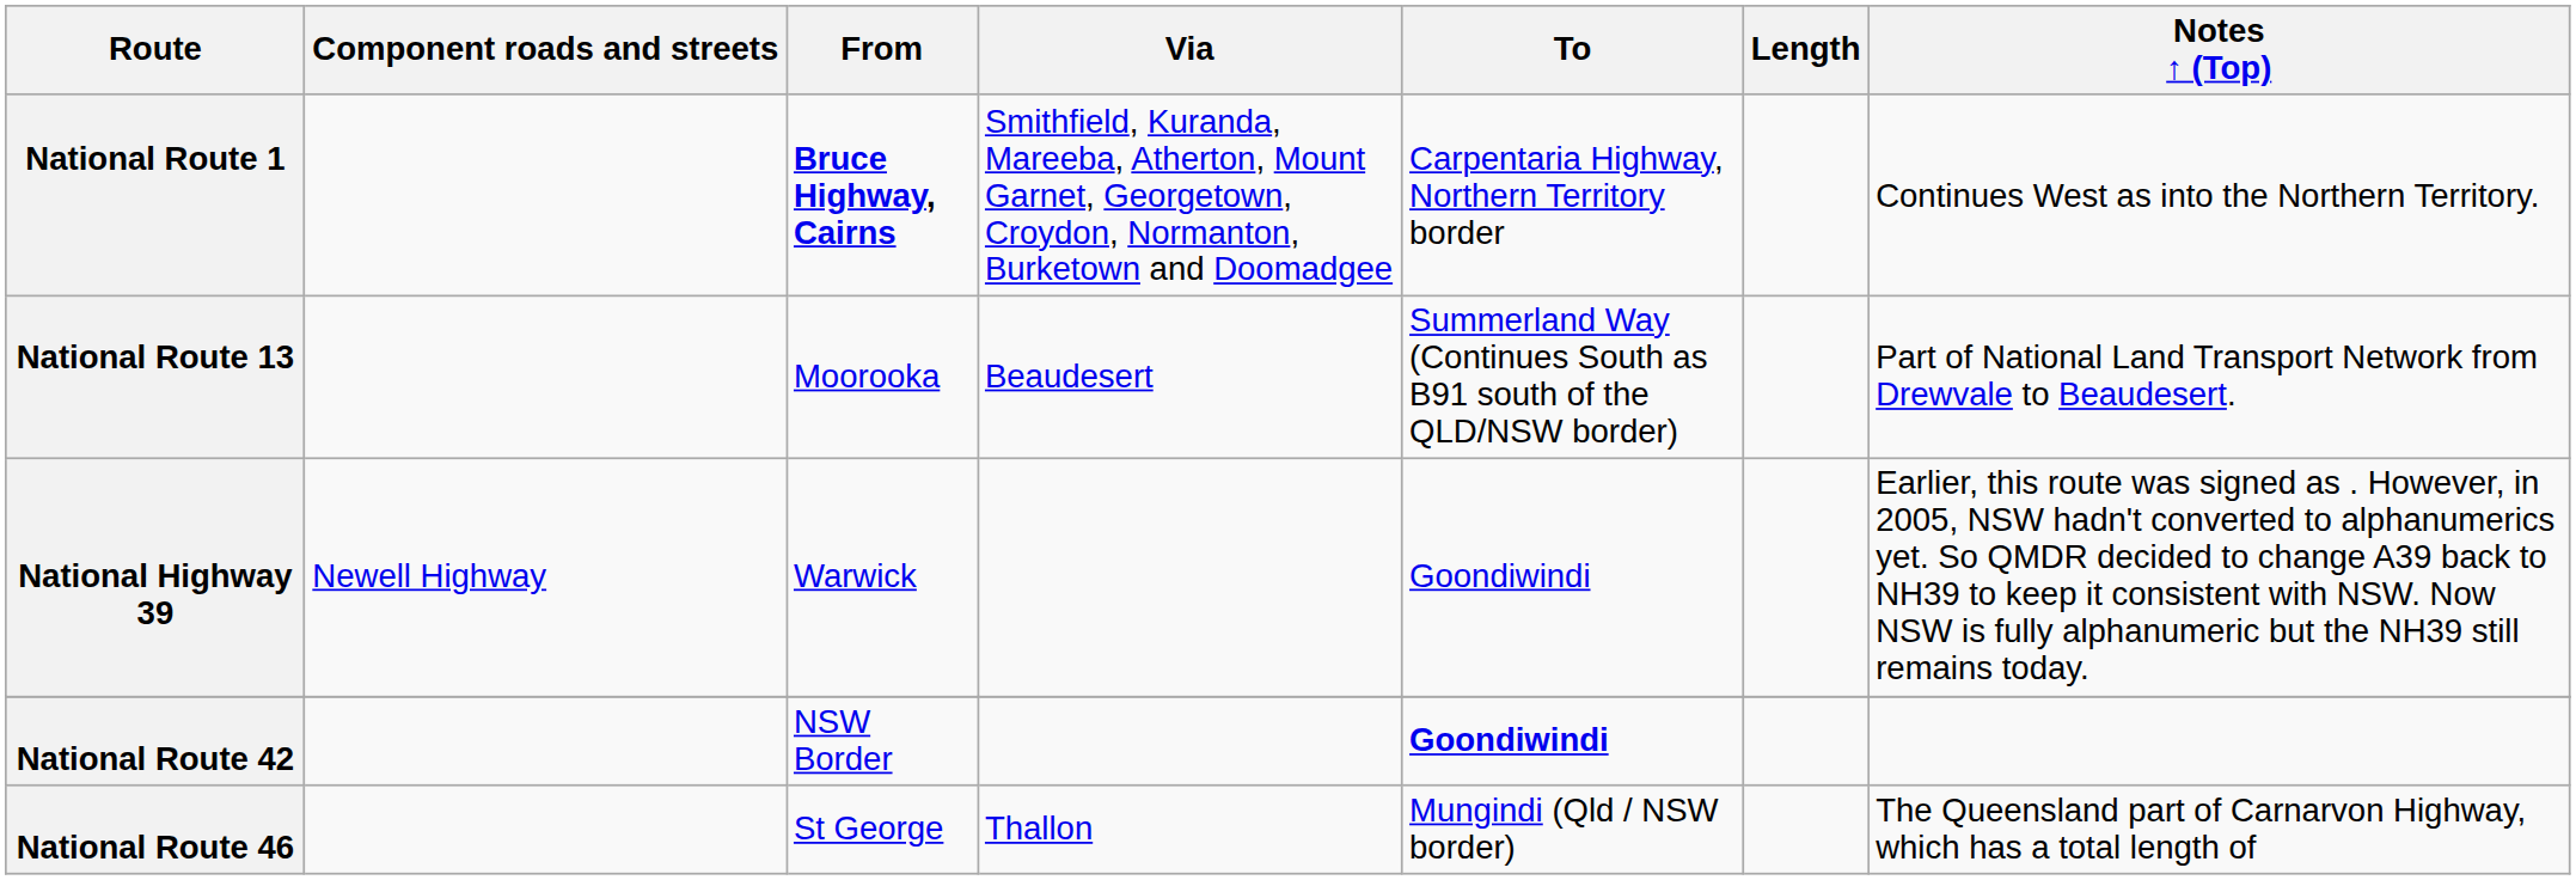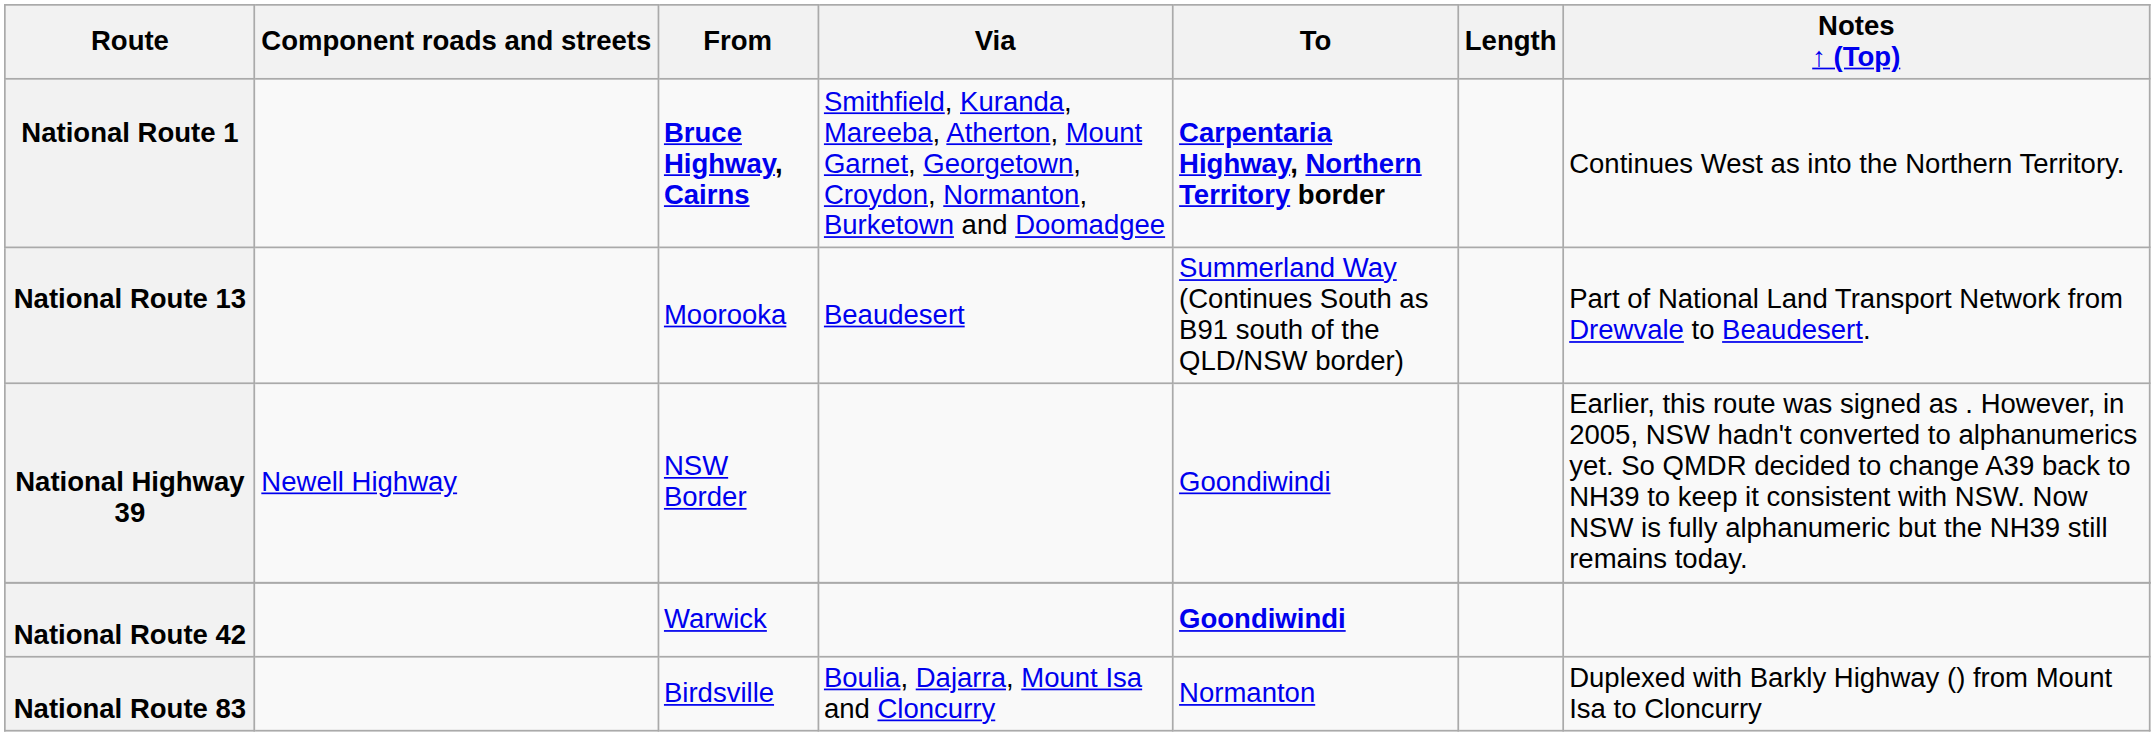National Route 1 | To: normal -> bold
National Highway 39 | From: Warwick -> NSW Border
National Route 42 | From: NSW Border -> Warwick
- row: National Route 46 | St George | Thallon | Mungindi (Qld / NSW border) | The Queensland part of Carnarvon Highway, which has a total length of
+ row: National Route 83 | Birdsville | Boulia, Dajarra, Mount Isa and Cloncurry | Normanton | Duplexed with Barkly Highway () from Mount Isa to Cloncurry
